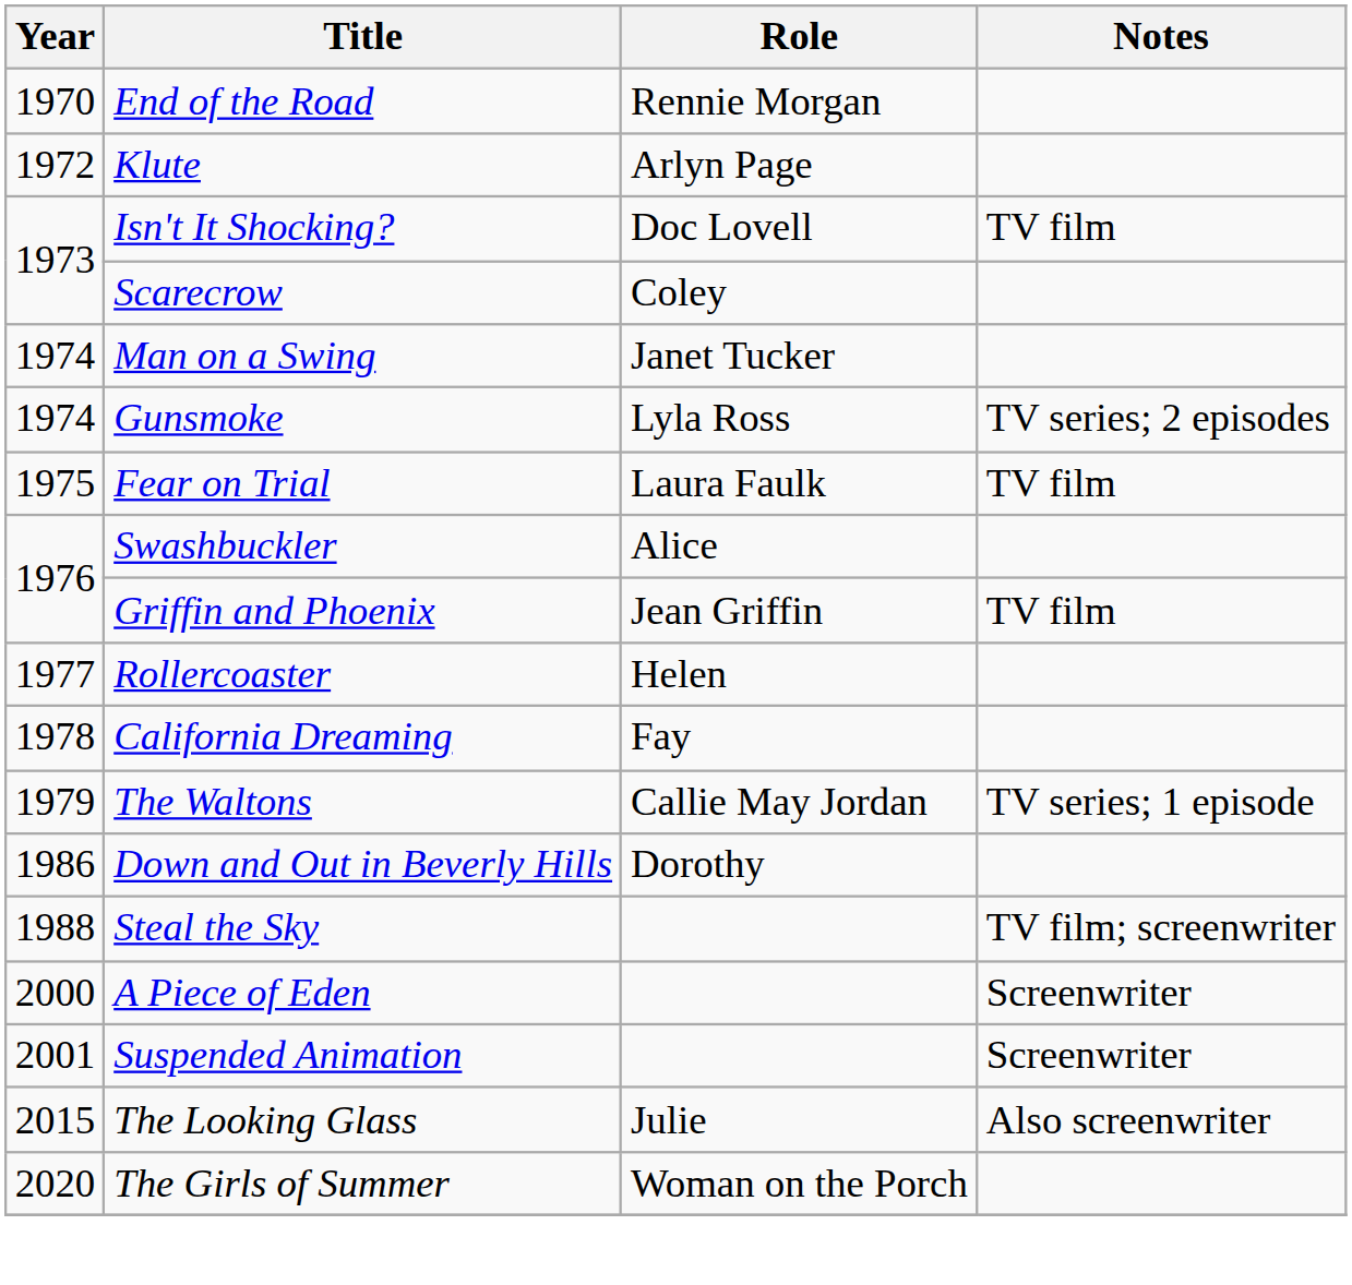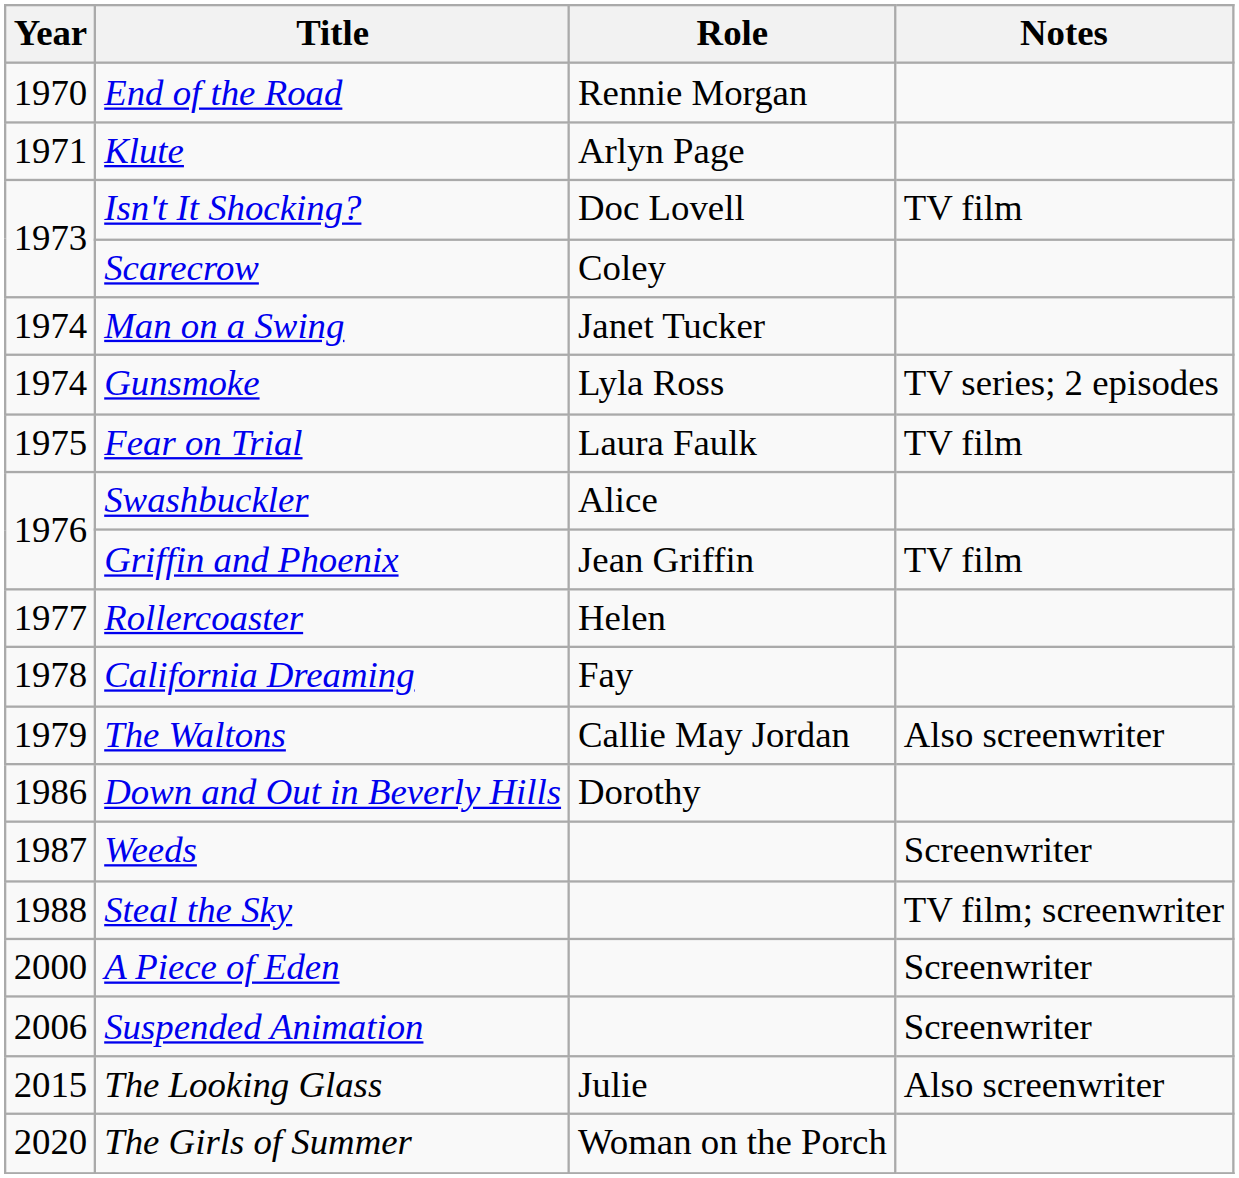Klute | Year: 1972 -> 1971
The Waltons | Notes: TV series; 1 episode -> Also screenwriter
+ row: 1987 | Weeds | Screenwriter
Suspended Animation | Year: 2001 -> 2006
